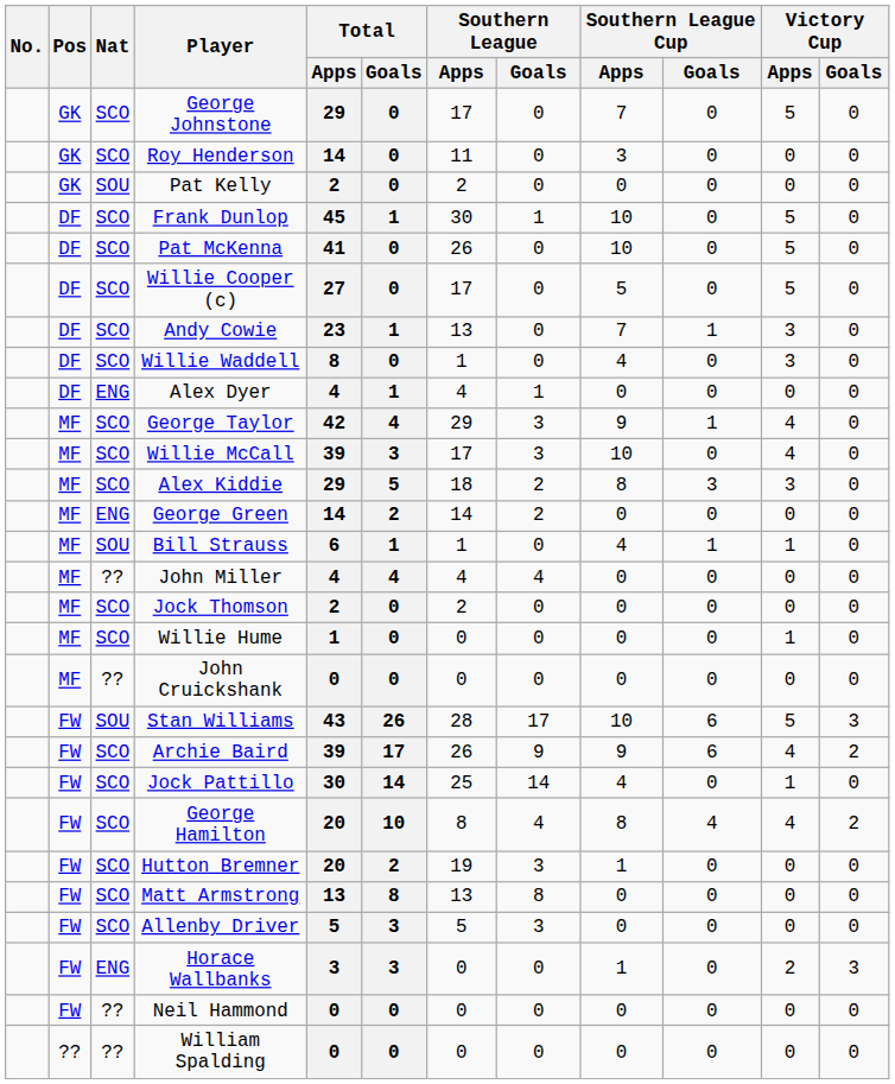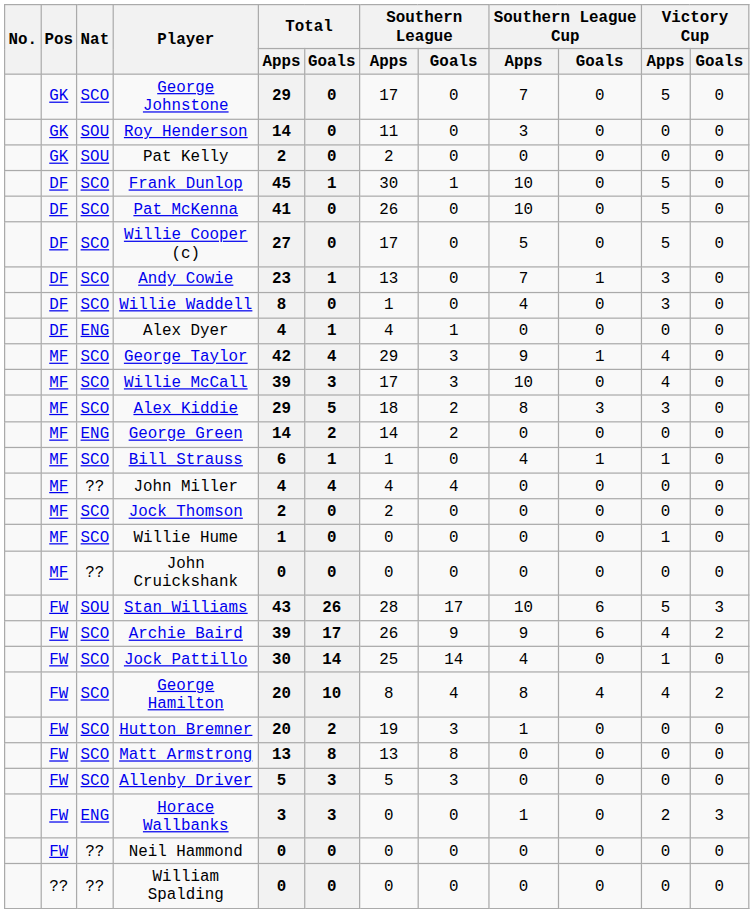Roy Henderson | Nat: SCO -> SOU
Bill Strauss | Nat: SOU -> SCO
